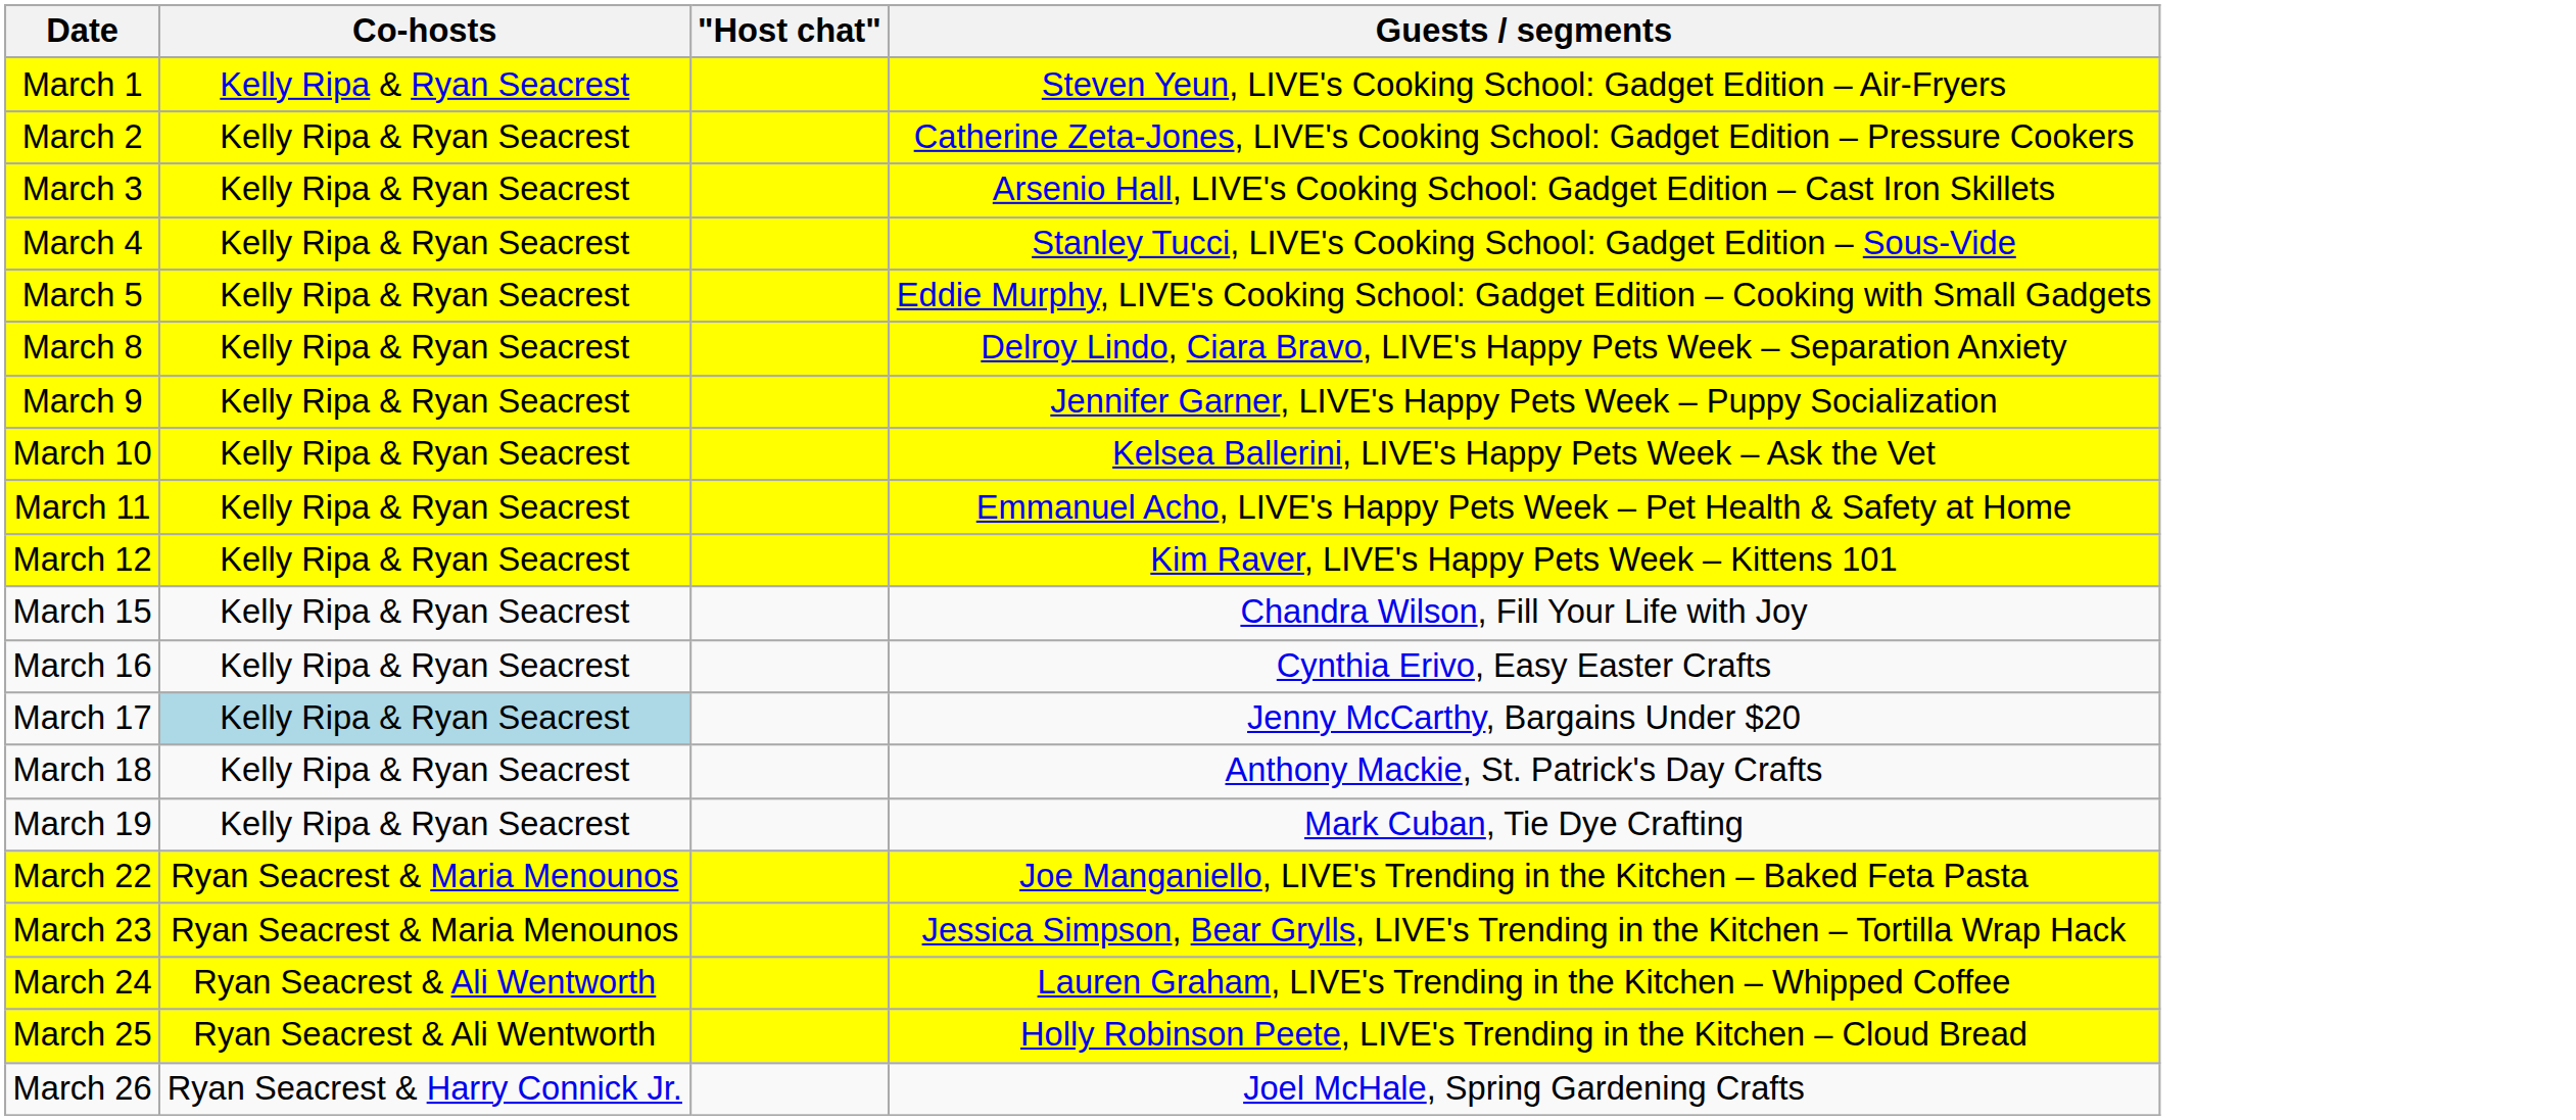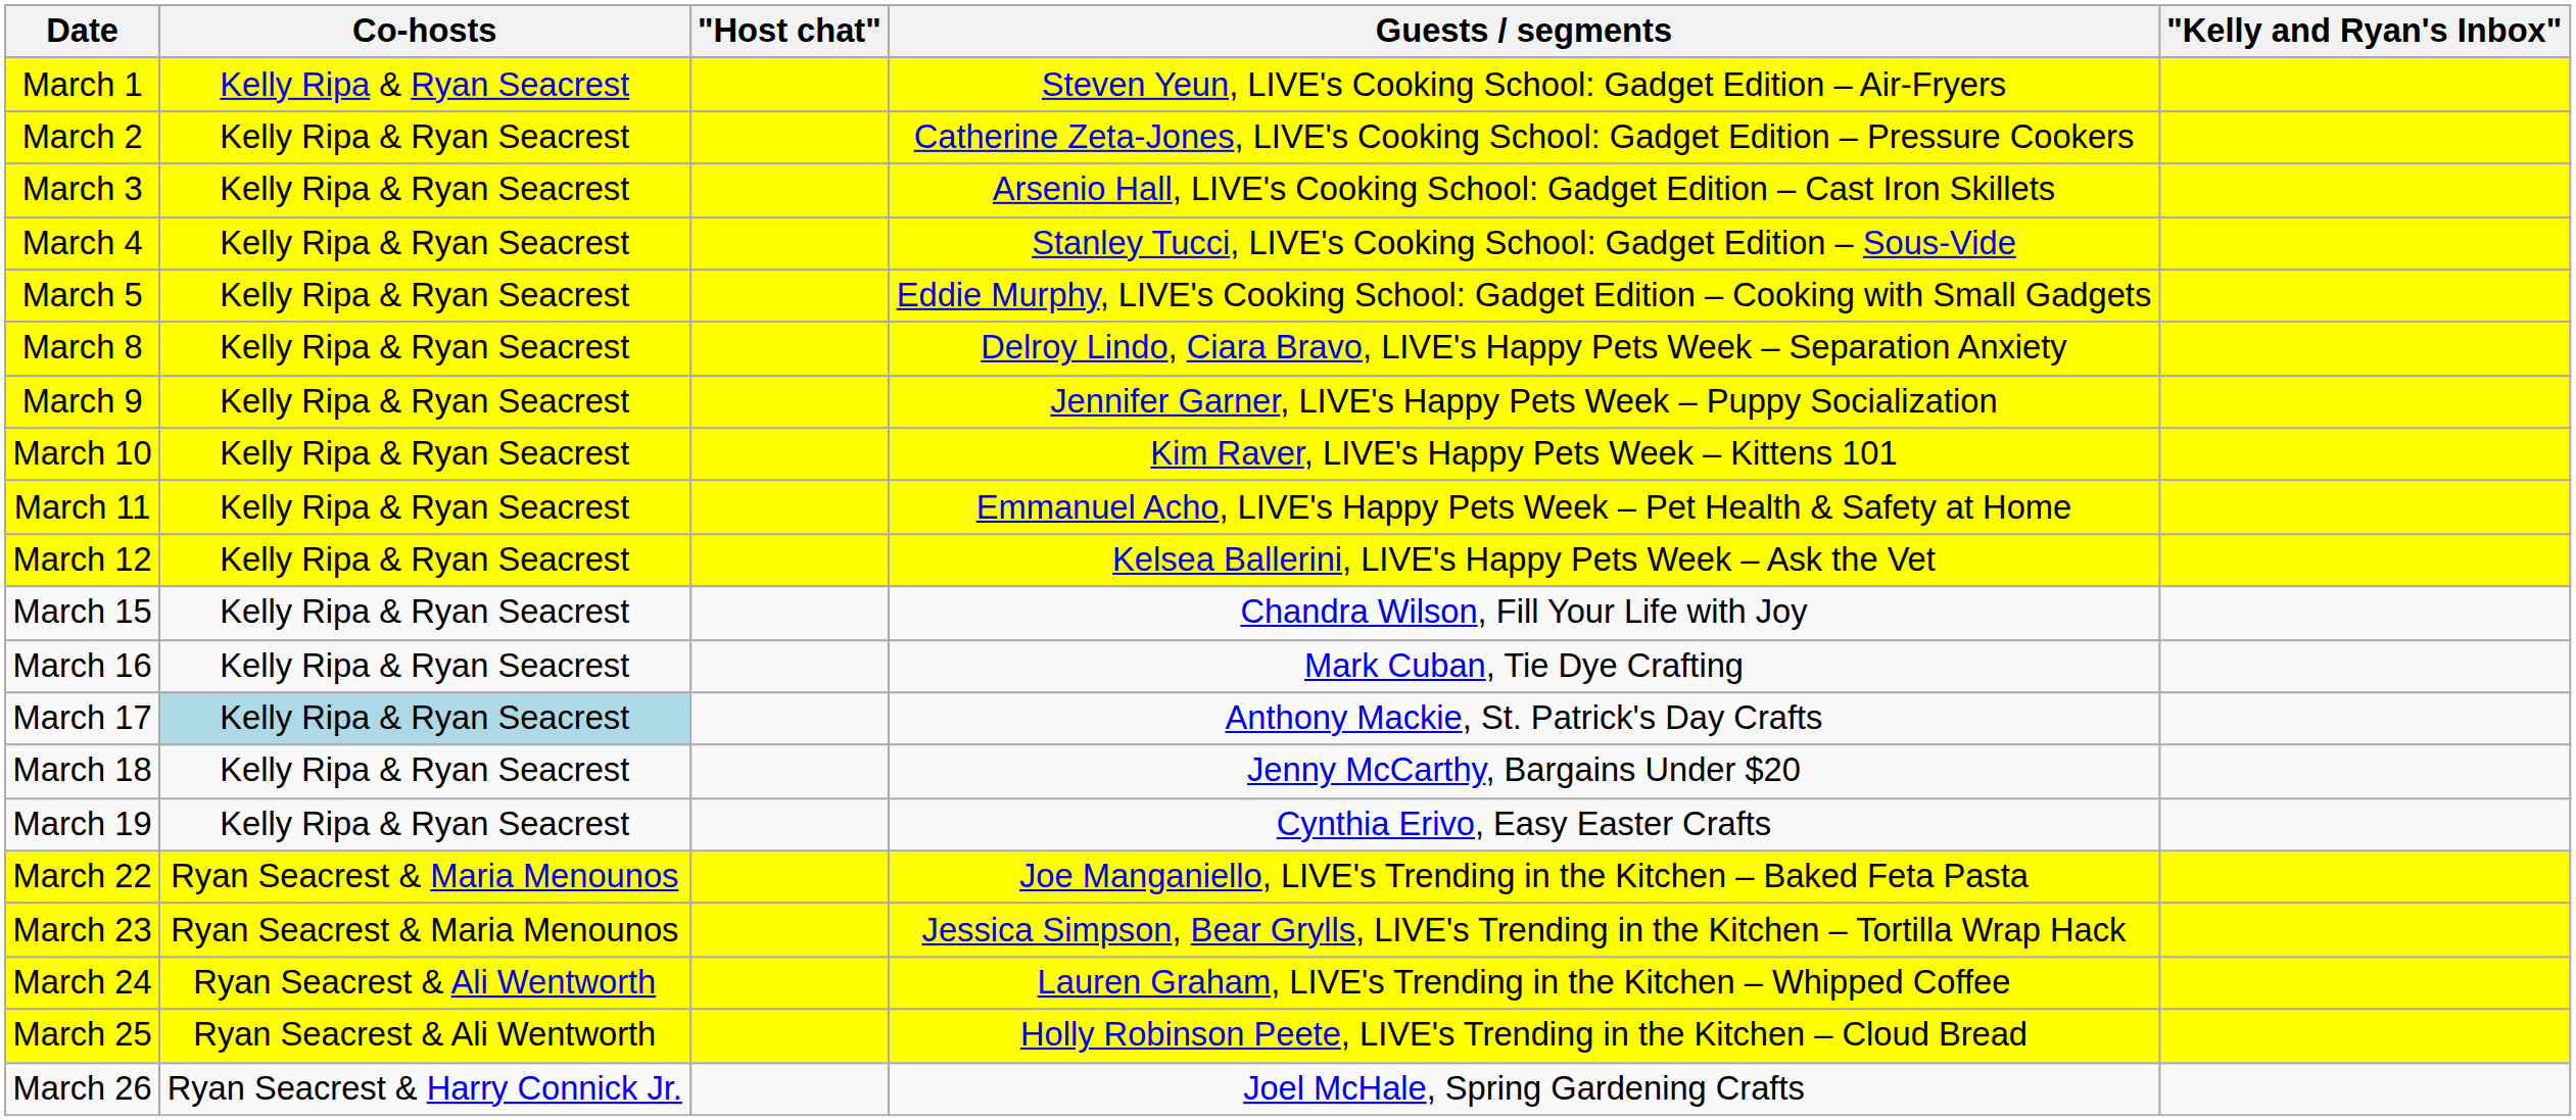+ column: "Kelly and Ryan's Inbox"
March 10 | Guests / segments: Kelsea Ballerini, LIVE's Happy Pets Week – Ask the Vet -> Kim Raver, LIVE's Happy Pets Week – Kittens 101
March 12 | Guests / segments: Kim Raver, LIVE's Happy Pets Week – Kittens 101 -> Kelsea Ballerini, LIVE's Happy Pets Week – Ask the Vet
March 16 | Guests / segments: Cynthia Erivo, Easy Easter Crafts -> Mark Cuban, Tie Dye Crafting
March 17 | Guests / segments: Jenny McCarthy, Bargains Under $20 -> Anthony Mackie, St. Patrick's Day Crafts
March 18 | Guests / segments: Anthony Mackie, St. Patrick's Day Crafts -> Jenny McCarthy, Bargains Under $20
March 19 | Guests / segments: Mark Cuban, Tie Dye Crafting -> Cynthia Erivo, Easy Easter Crafts
